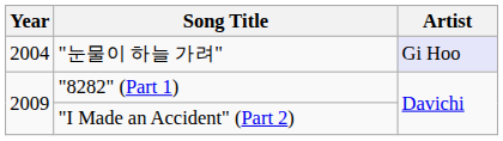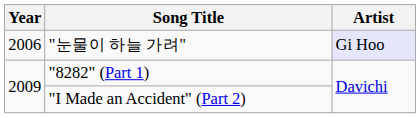"눈물이 하늘 가려" | Year: 2004 -> 2006
